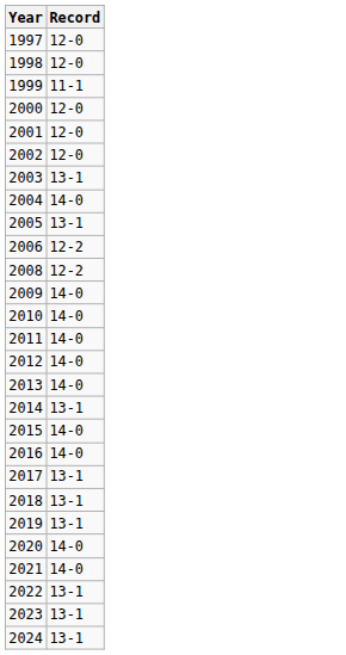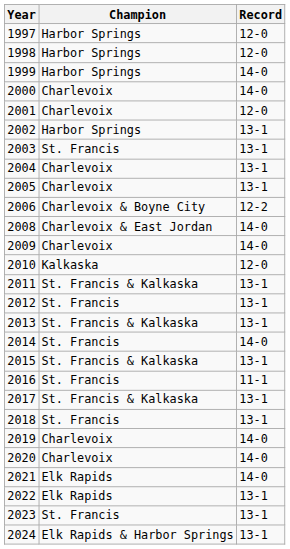+ column: Champion | Harbor Springs | Harbor Springs | Harbor Springs | Charlevoix | Charlevoix | Harbor Springs | St. Francis | Charlevoix | Charlevoix | Charlevoix & Boyne City | Charlevoix & East Jordan | Charlevoix | Kalkaska | St. Francis & Kalkaska | St. Francis | St. Francis & Kalkaska | St. Francis | St. Francis & Kalkaska | St. Francis | St. Francis & Kalkaska | St. Francis | Charlevoix | Charlevoix | Elk Rapids | Elk Rapids | St. Francis | Elk Rapids & Harbor Springs
1999 | Record: 11-1 -> 14-0
2000 | Record: 12-0 -> 14-0
2002 | Record: 12-0 -> 13-1
2004 | Record: 14-0 -> 13-1
2008 | Record: 12-2 -> 14-0
2010 | Record: 14-0 -> 12-0
2011 | Record: 14-0 -> 13-1
2012 | Record: 14-0 -> 13-1
2013 | Record: 14-0 -> 13-1
2014 | Record: 13-1 -> 14-0
2015 | Record: 14-0 -> 13-1
2016 | Record: 14-0 -> 11-1
2019 | Record: 13-1 -> 14-0
